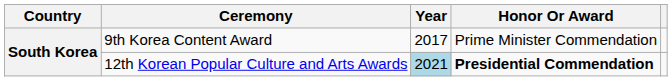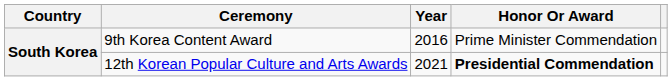9th Korea Content Award | Year: 2017 -> 2016
12th Korean Popular Culture and Arts Awards | Year: lightblue background -> no background
